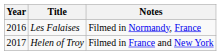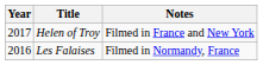rows swapped: Les Falaises <-> Helen of Troy
